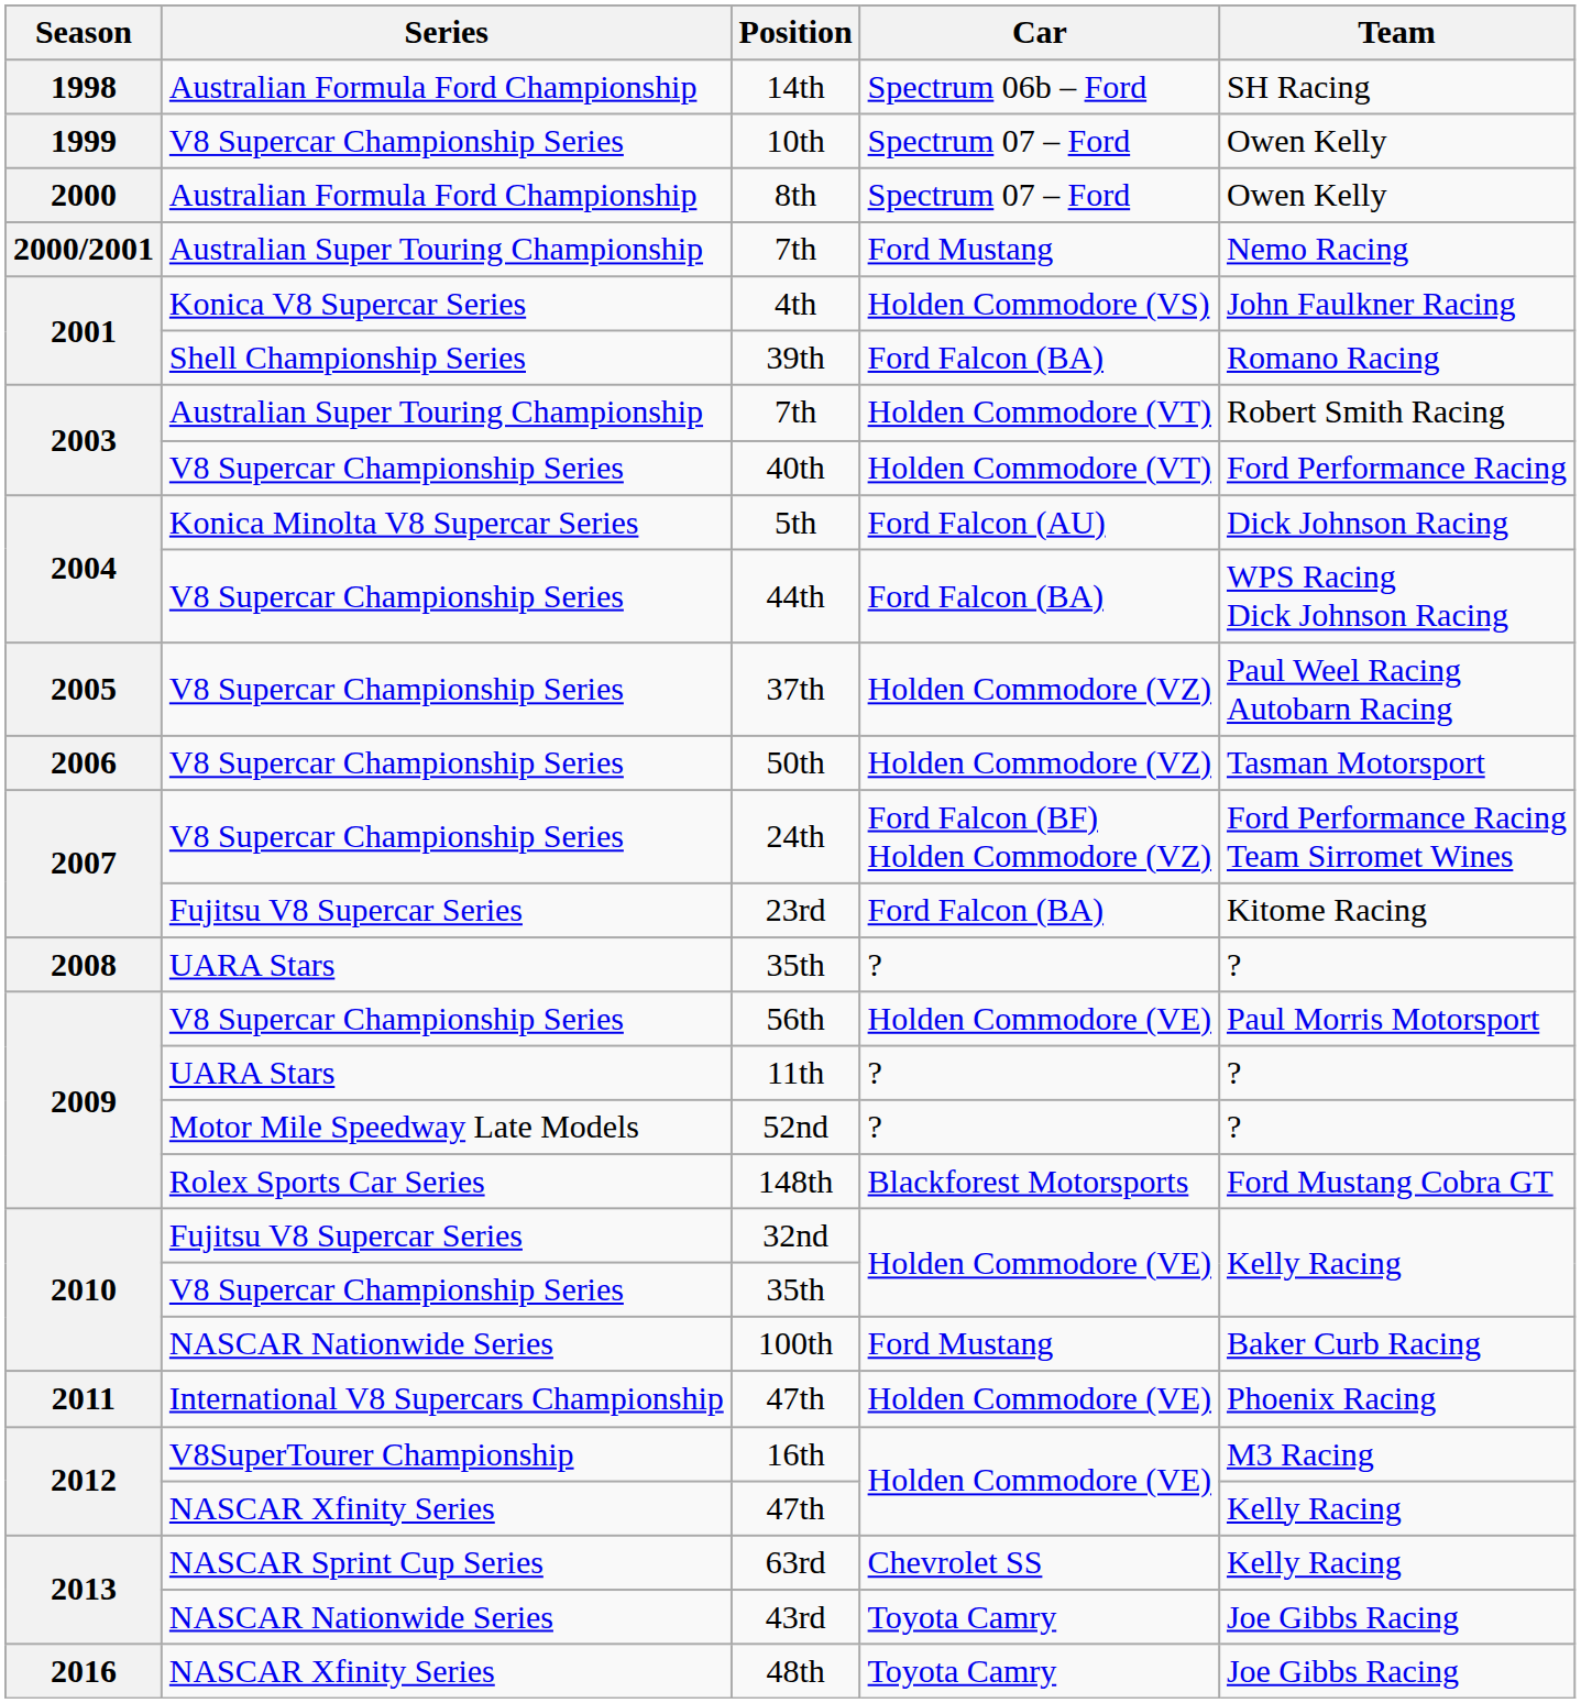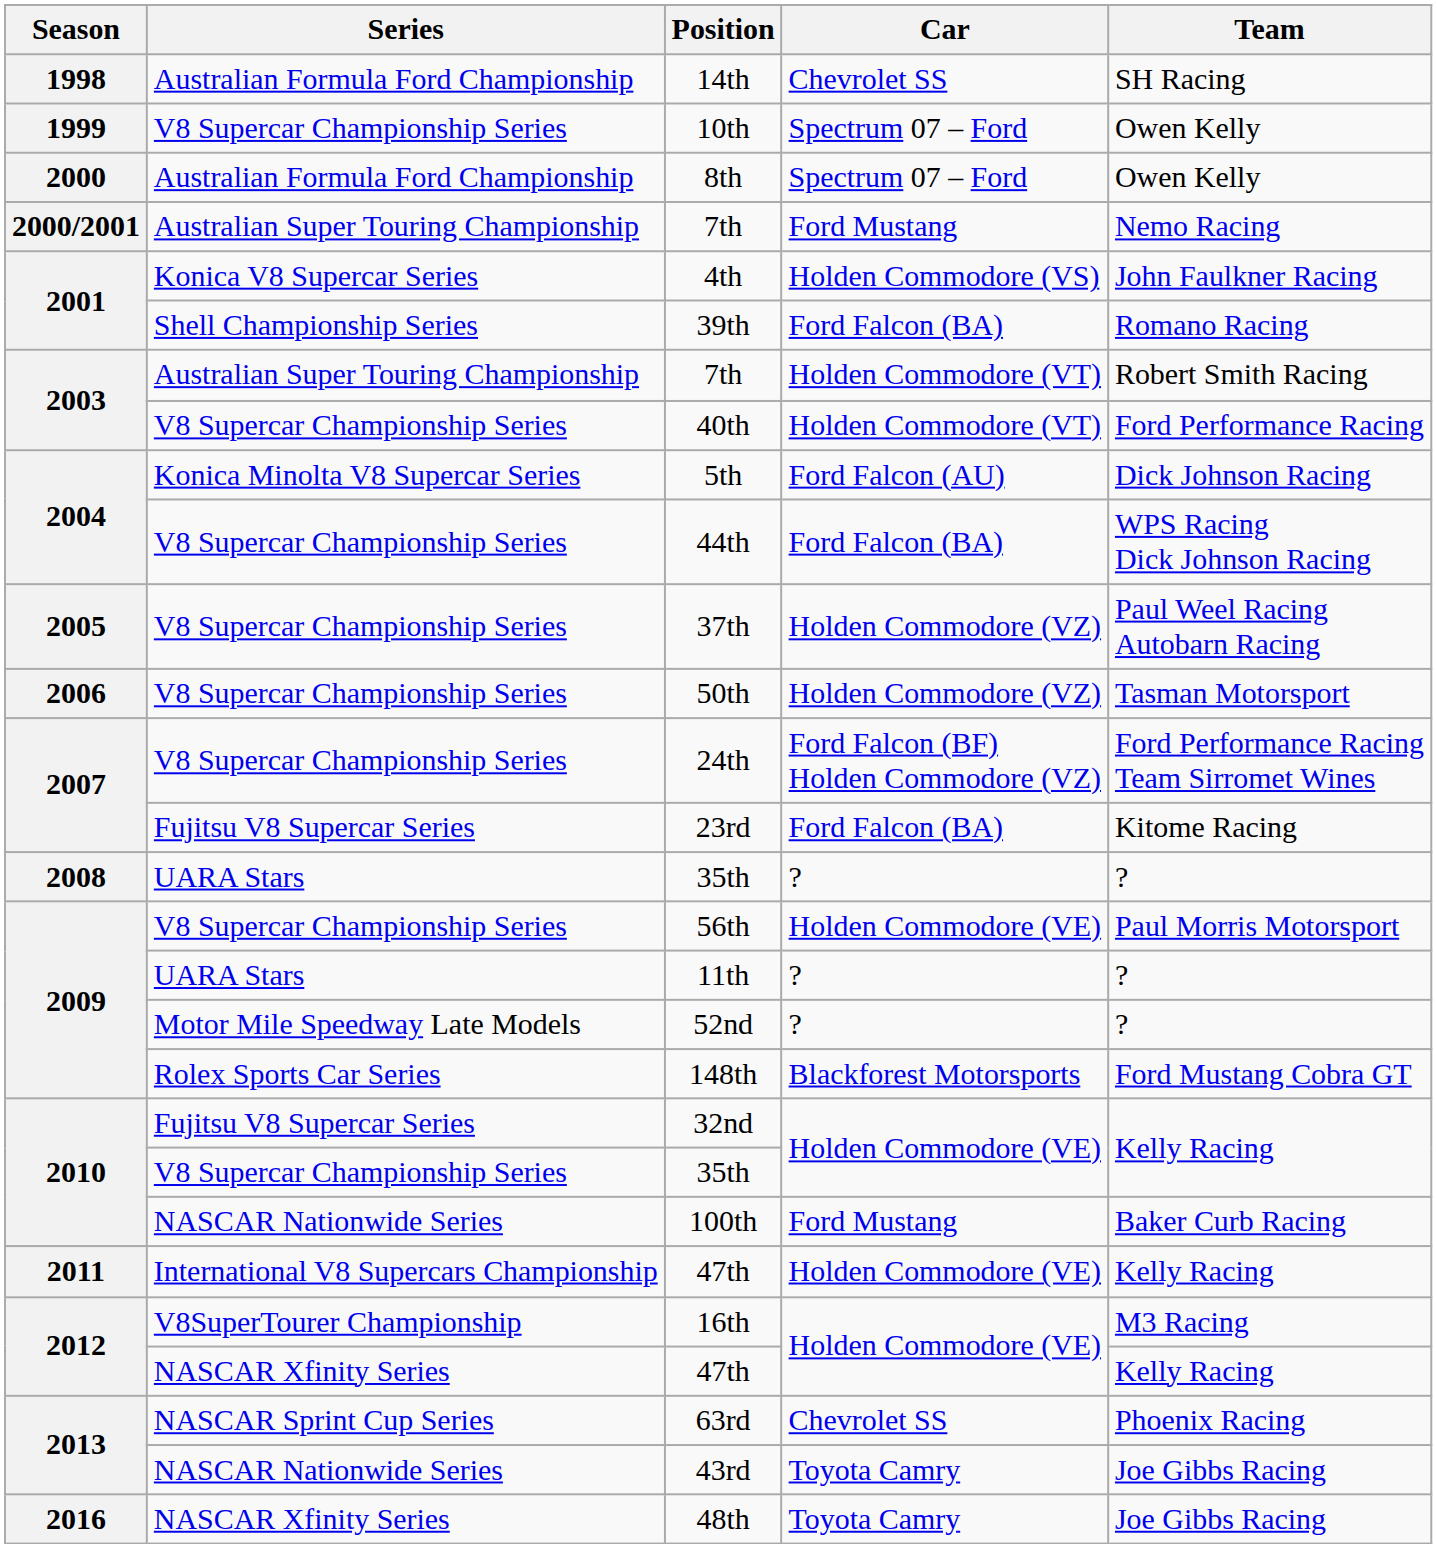14th | Car: Spectrum 06b – Ford -> Chevrolet SS
2011 / 47th | Team: Phoenix Racing -> Kelly Racing
63rd | Team: Kelly Racing -> Phoenix Racing
